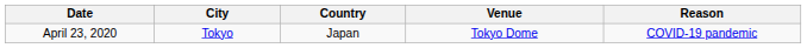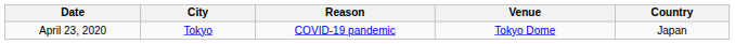columns swapped: Country <-> Reason
